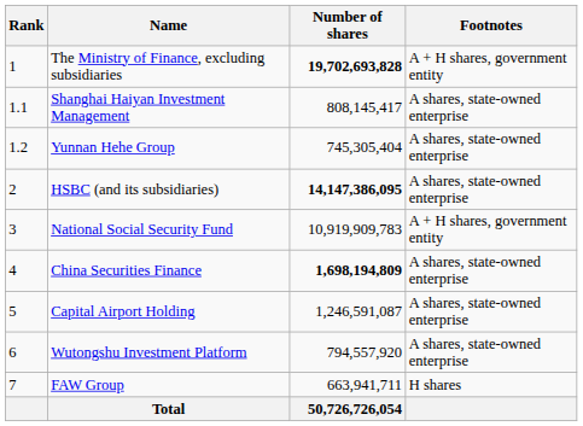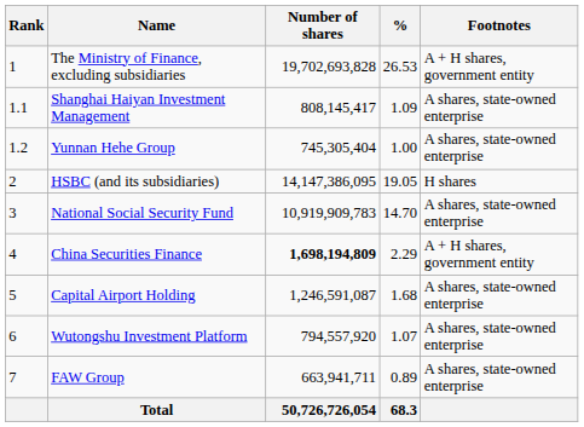+ column: % | 26.53 | 1.09 | 1.00 | 19.05 | 14.70 | 2.29 | 1.68 | 1.07 | 0.89 | 68.3
The Ministry of Finance, excluding subsidiaries | Number of shares: bold -> normal
HSBC (and its subsidiaries) | Number of shares: bold -> normal
HSBC (and its subsidiaries) | Footnotes: A shares, state-owned enterprise -> H shares
National Social Security Fund | Footnotes: A + H shares, government entity -> A shares, state-owned enterprise
China Securities Finance | Footnotes: A shares, state-owned enterprise -> A + H shares, government entity
FAW Group | Footnotes: H shares -> A shares, state-owned enterprise
